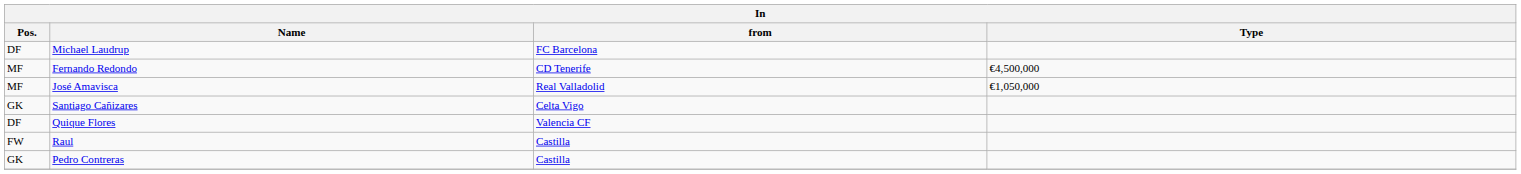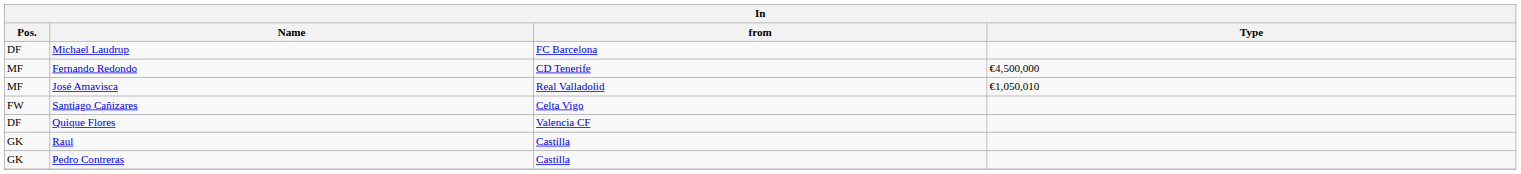José Amavisca | Type: €1,050,000 -> €1,050,010
Santiago Cañizares | Pos.: GK -> FW
Raul | Pos.: FW -> GK
